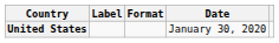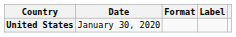columns swapped: Date <-> Label
